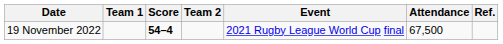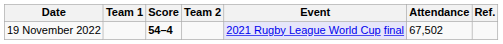19 November 2022 | Event: no background -> lavender background
19 November 2022 | Attendance: 67,500 -> 67,502
